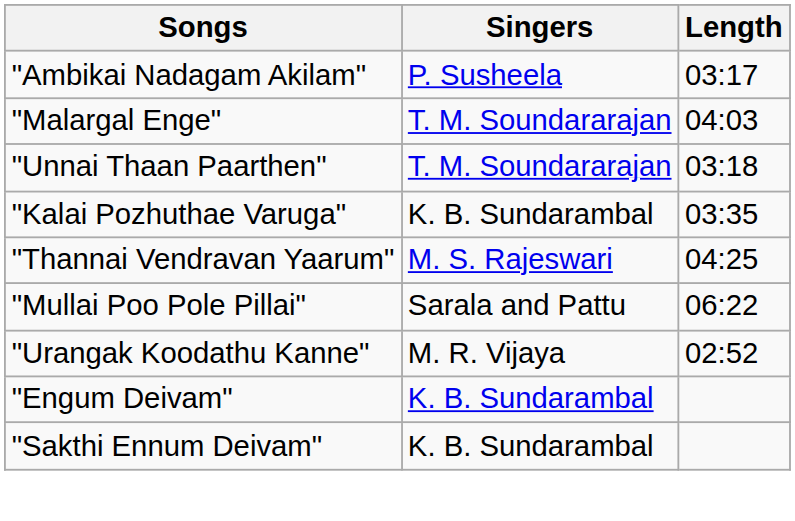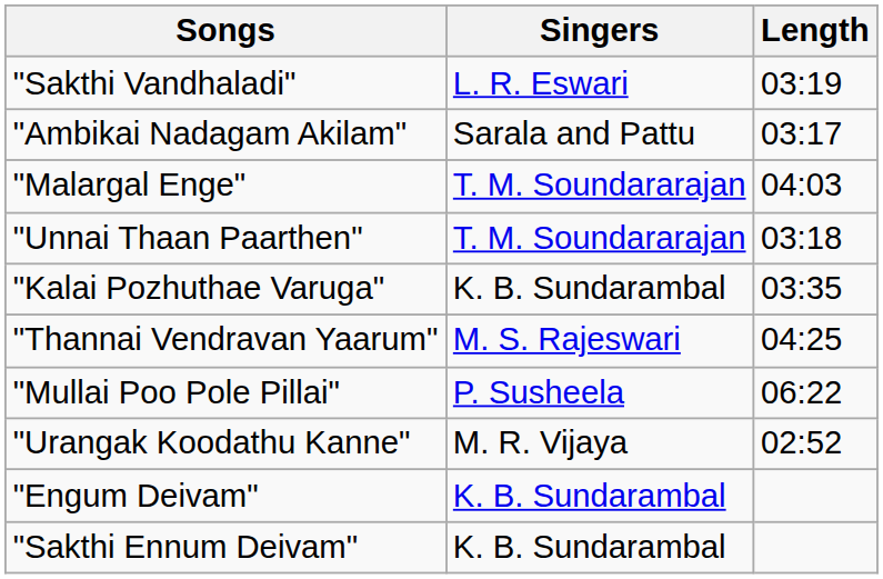+ row: "Sakthi Vandhaladi" | L. R. Eswari | 03:19
"Ambikai Nadagam Akilam" | Singers: P. Susheela -> Sarala and Pattu
"Mullai Poo Pole Pillai" | Singers: Sarala and Pattu -> P. Susheela
